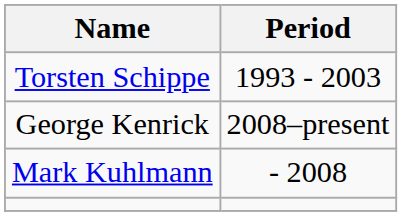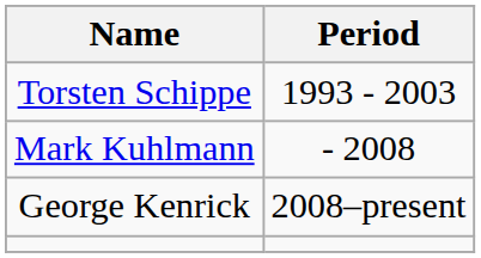rows swapped: Mark Kuhlmann <-> George Kenrick
